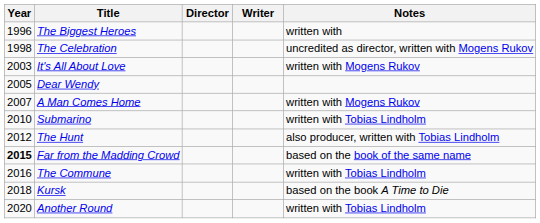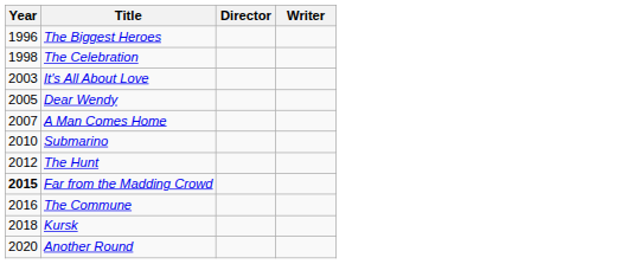- column: Notes | written with | uncredited as director, written with Mogens Rukov | written with Mogens Rukov | written with Mogens Rukov | written with Tobias Lindholm | also producer, written with Tobias Lindholm | based on the book of the same name | written with Tobias Lindholm | based on the book A Time to Die | written with Tobias Lindholm
